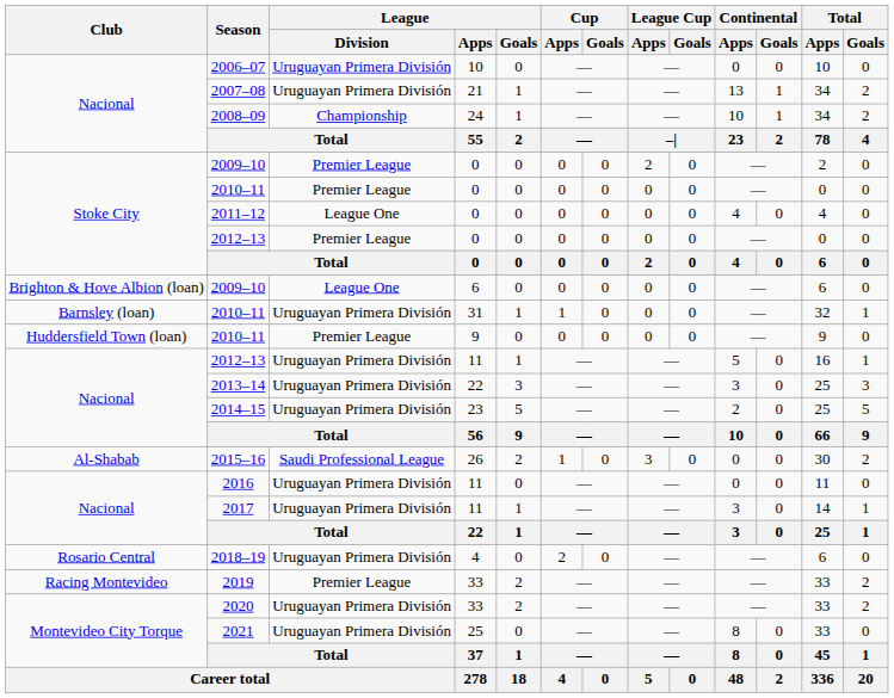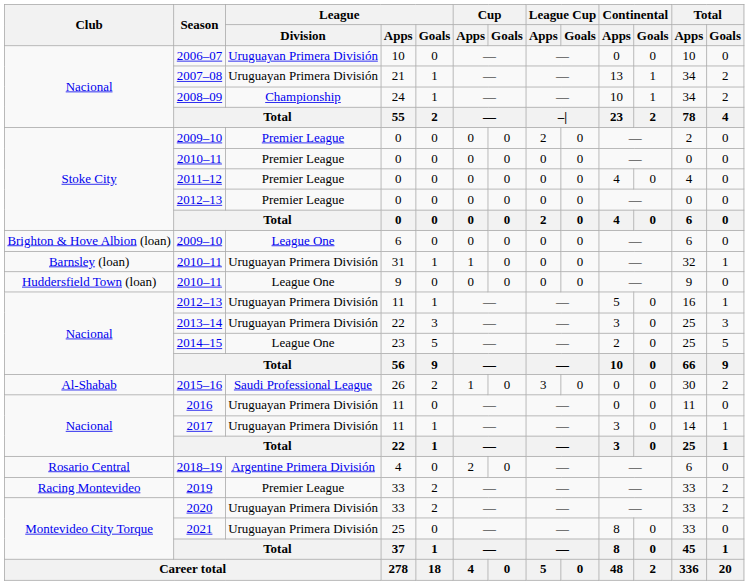2011–12 | League / Division: League One -> Premier League
2010–11 / 9 | League / Division: Premier League -> League One
2014–15 | League / Division: Uruguayan Primera División -> League One
2018–19 | League / Division: Uruguayan Primera División -> Argentine Primera División
